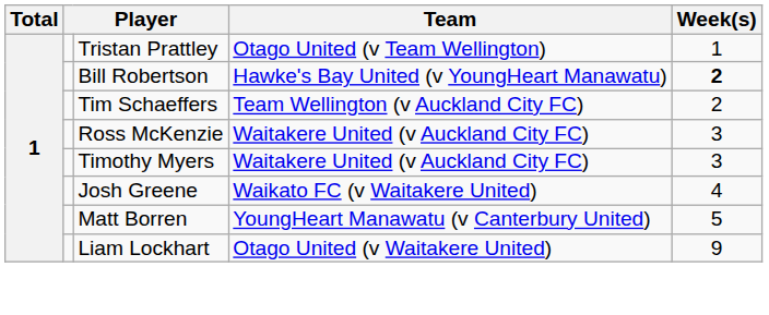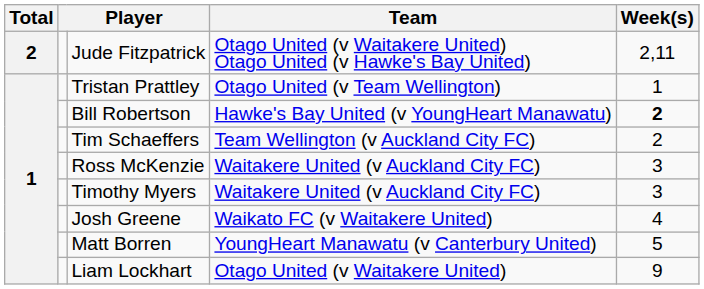+ row: 2 | Jude Fitzpatrick | Otago United (v Waitakere United) Otago United (v Hawke's Bay United) | 2,11
